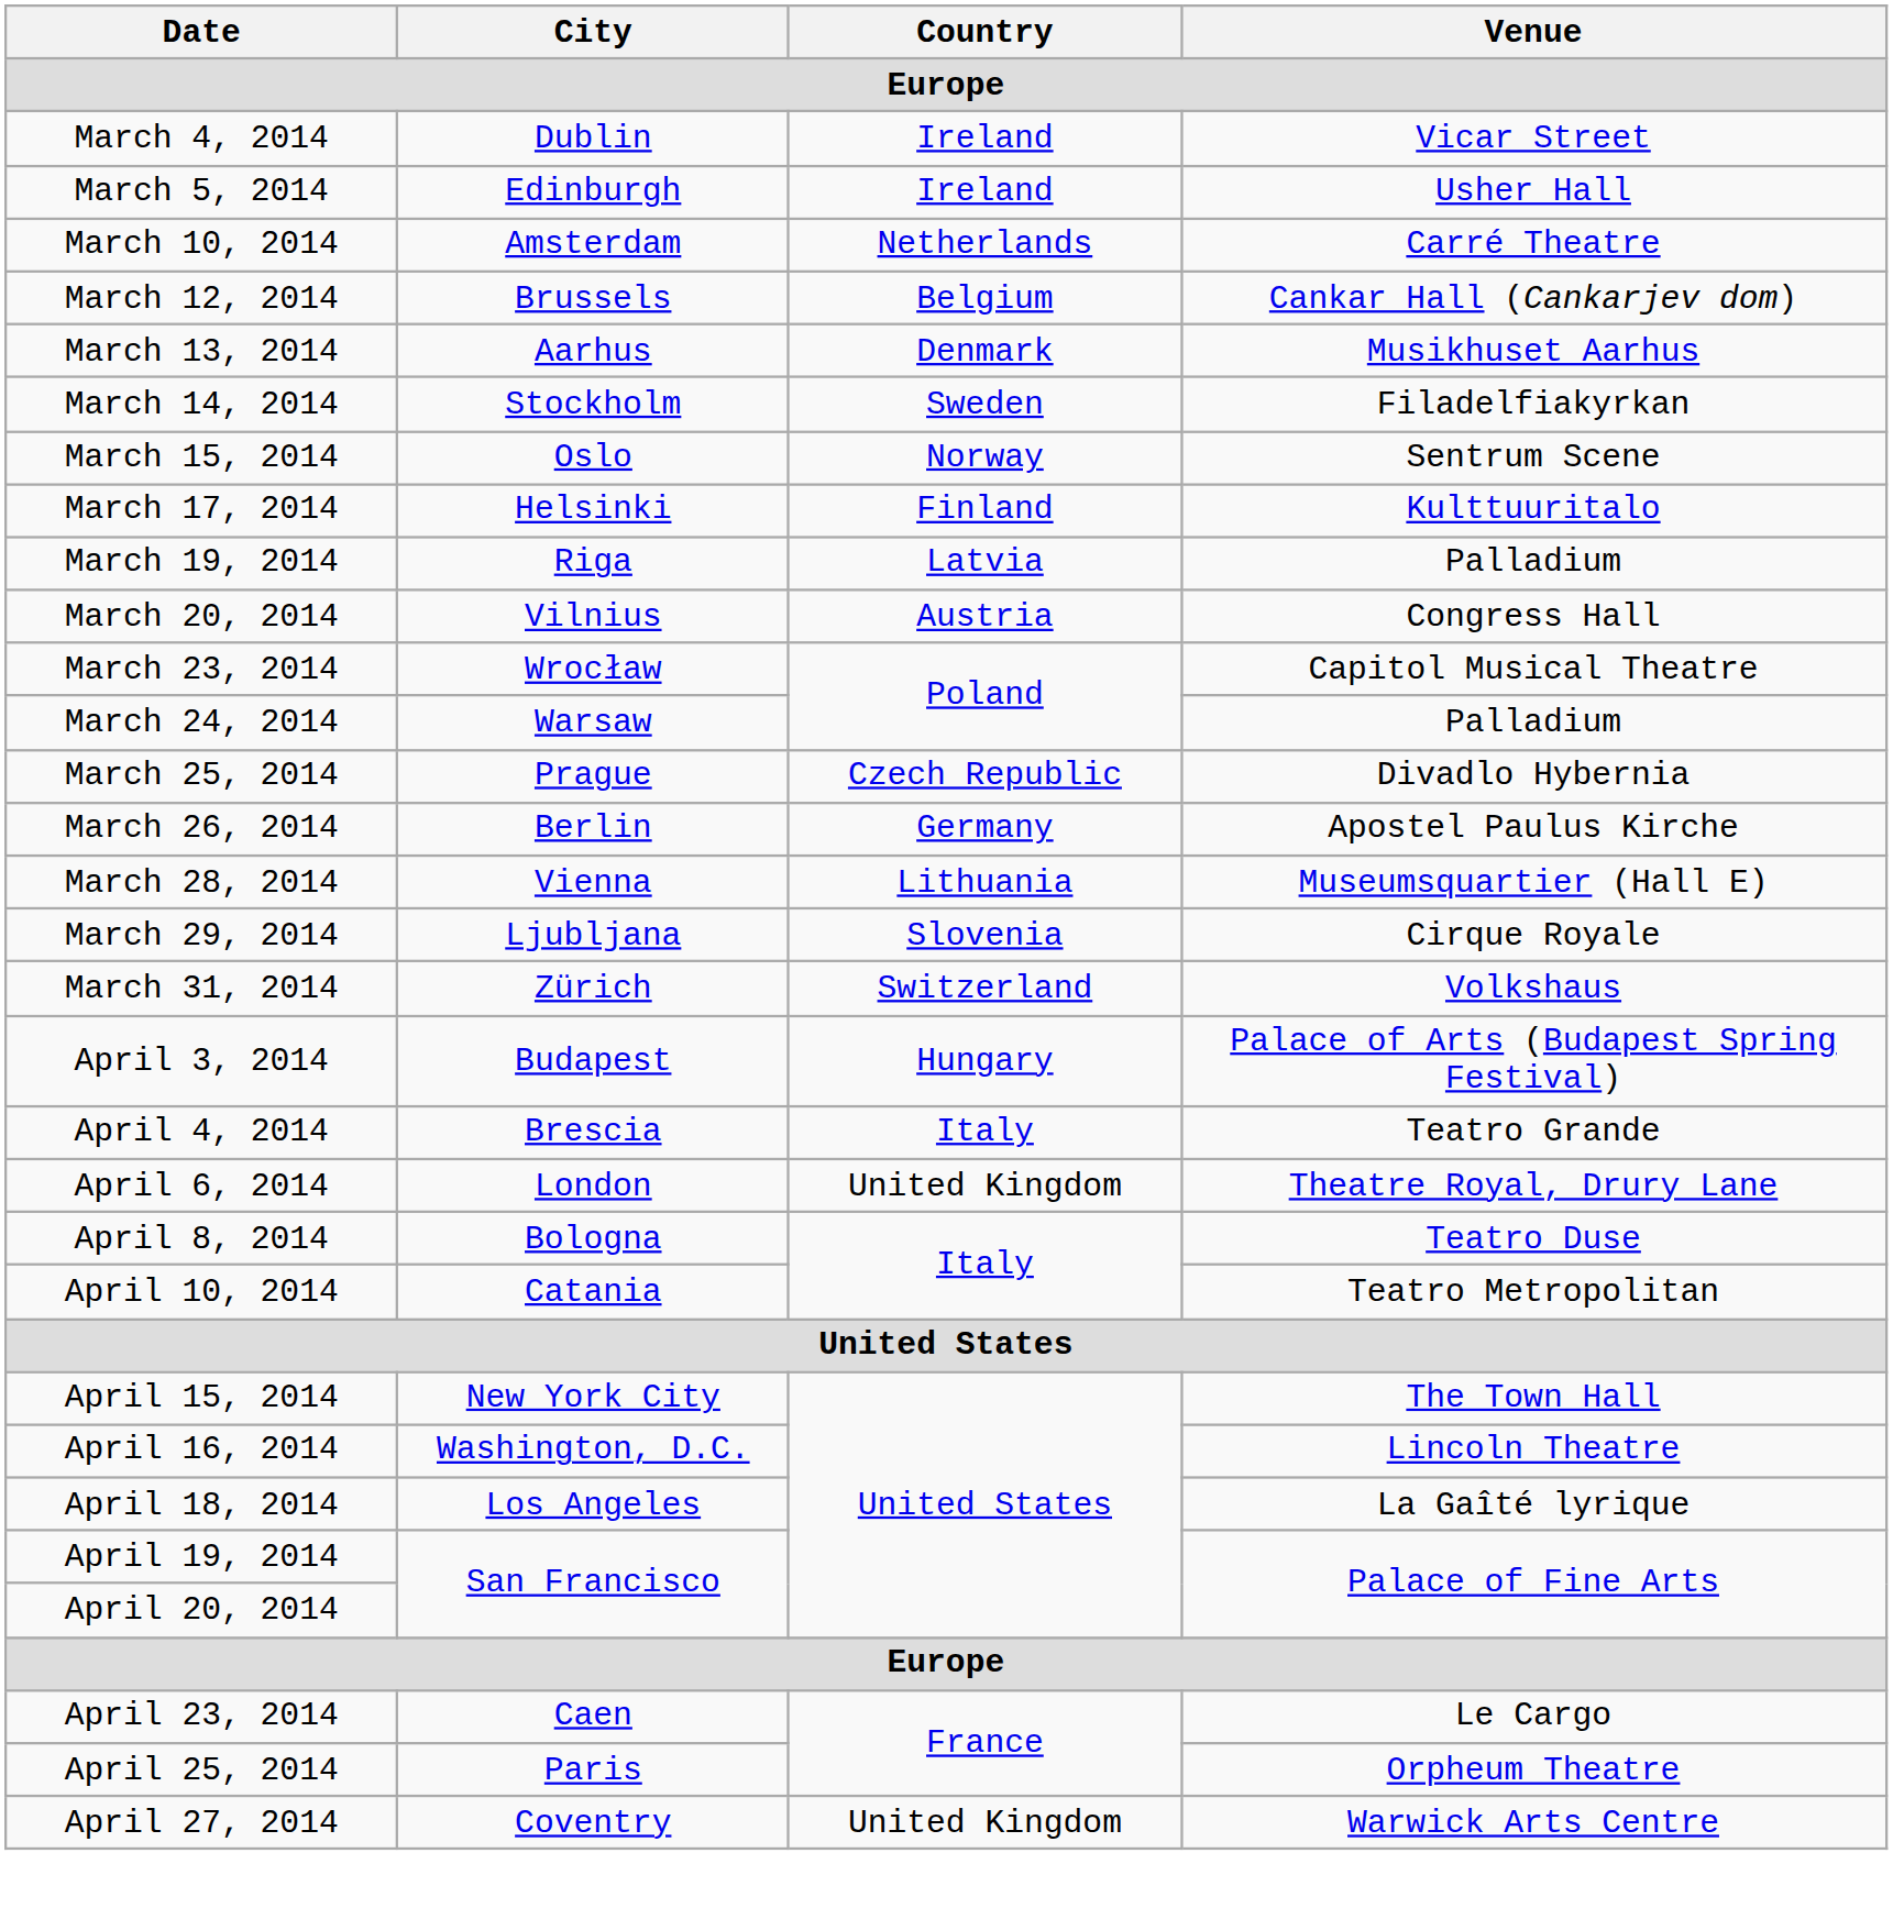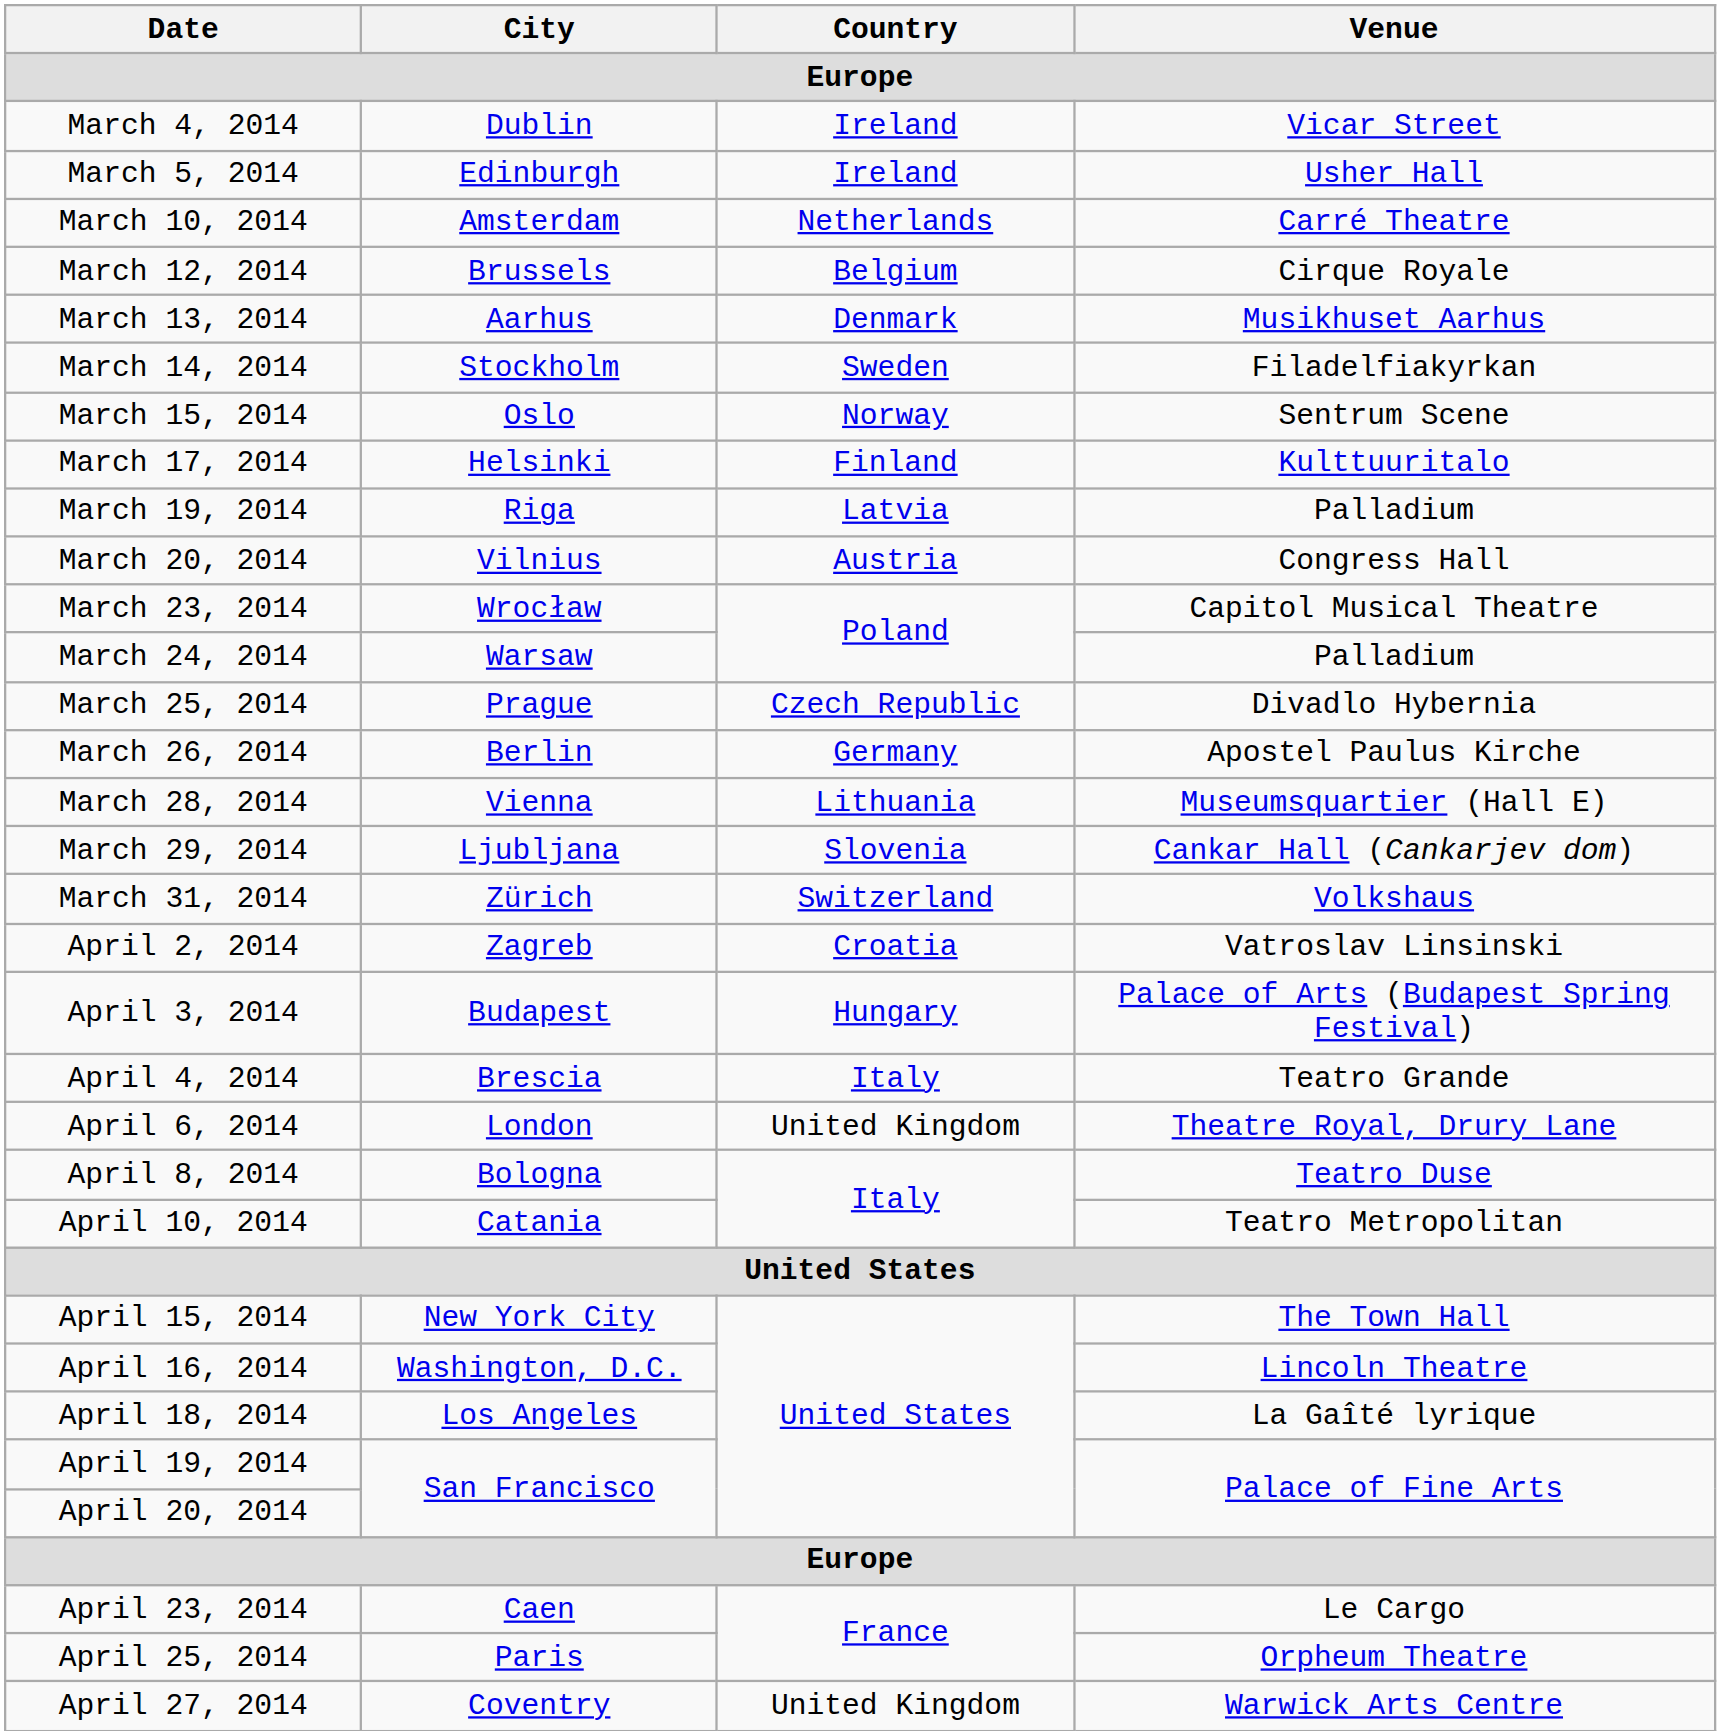March 12, 2014 | Venue: Cankar Hall (Cankarjev dom) -> Cirque Royale
March 29, 2014 | Venue: Cirque Royale -> Cankar Hall (Cankarjev dom)
+ row: April 2, 2014 | Zagreb | Croatia | Vatroslav Linsinski
